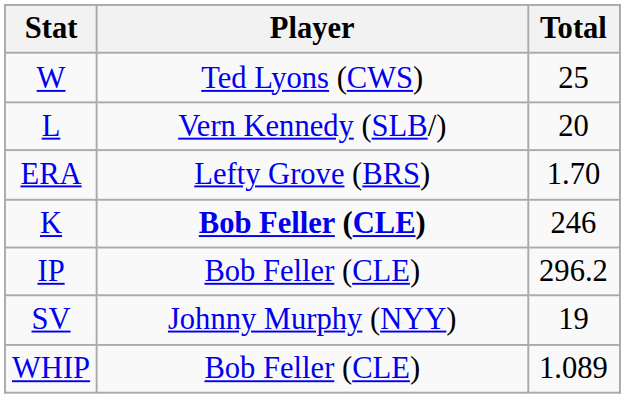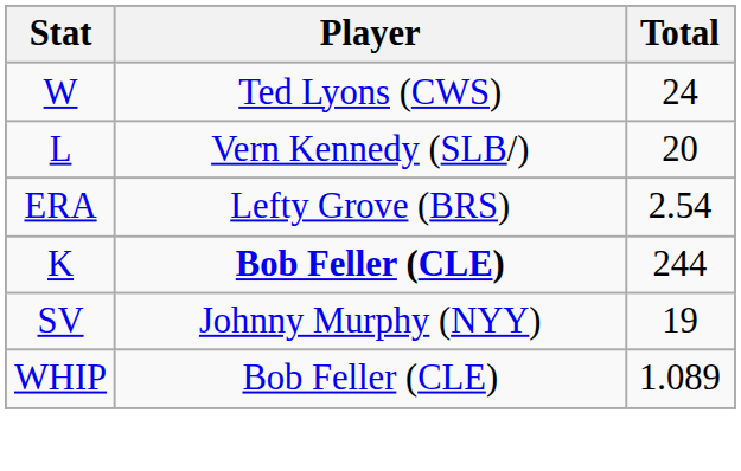W | Total: 25 -> 24
ERA | Total: 1.70 -> 2.54
K | Total: 246 -> 244
- row: IP | Bob Feller (CLE) | 296.2
